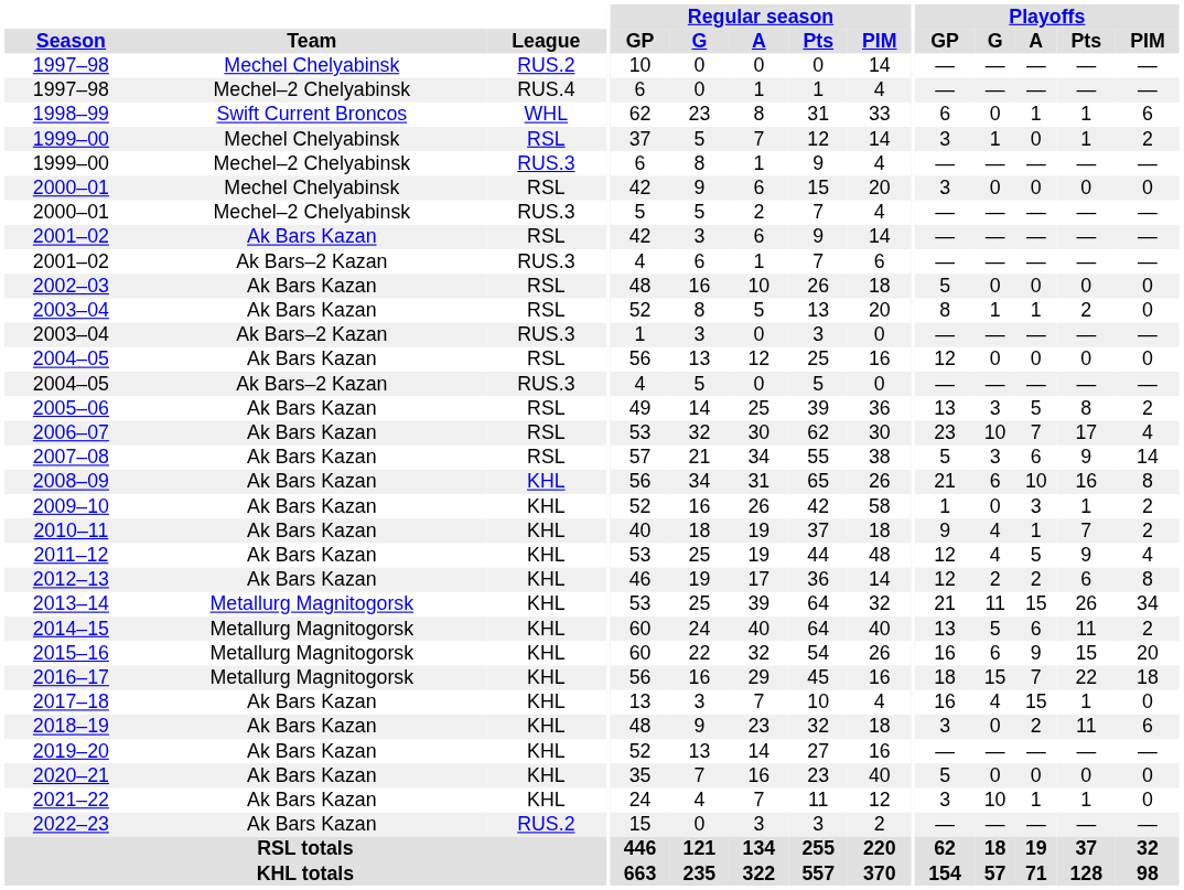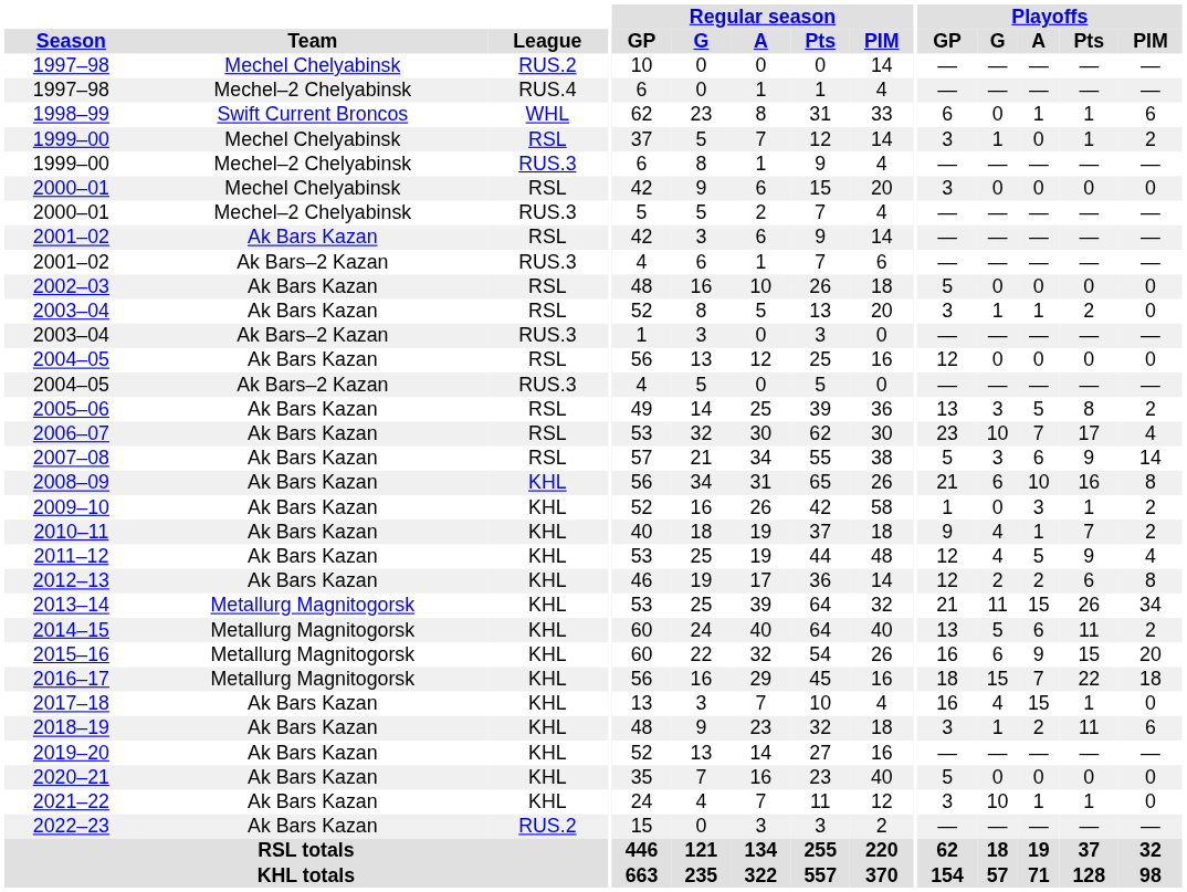2003–04 / Ak Bars Kazan | Playoffs / GP: 8 -> 3
2018–19 | Playoffs / G: 0 -> 1
